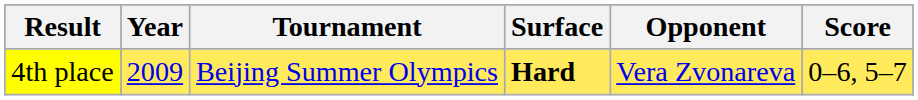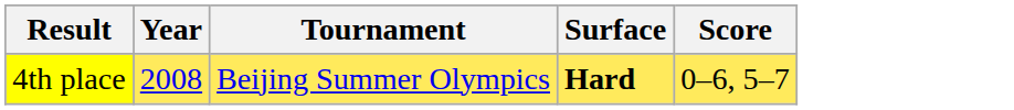- column: Opponent | Vera Zvonareva
4th place | Year: 2009 -> 2008
